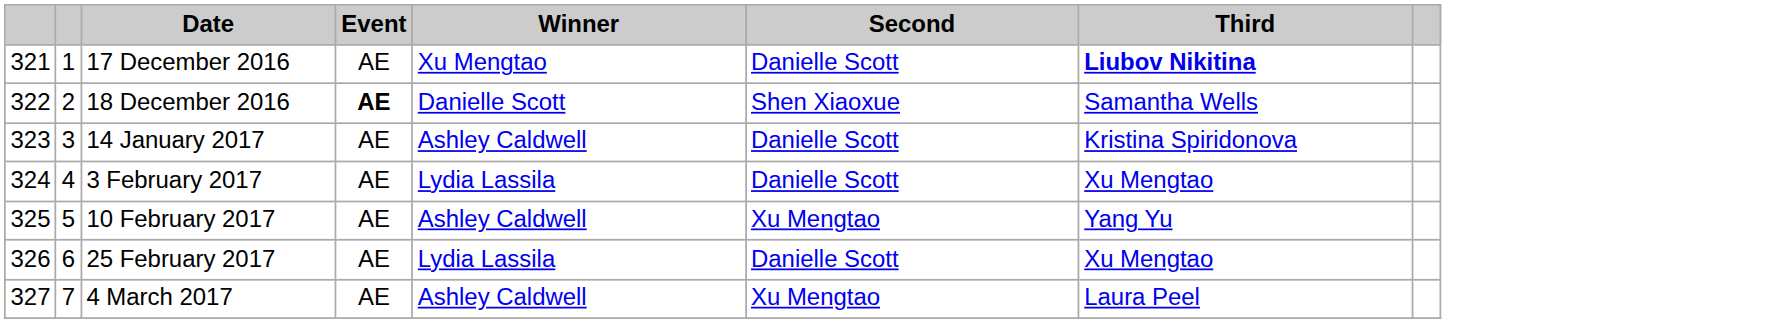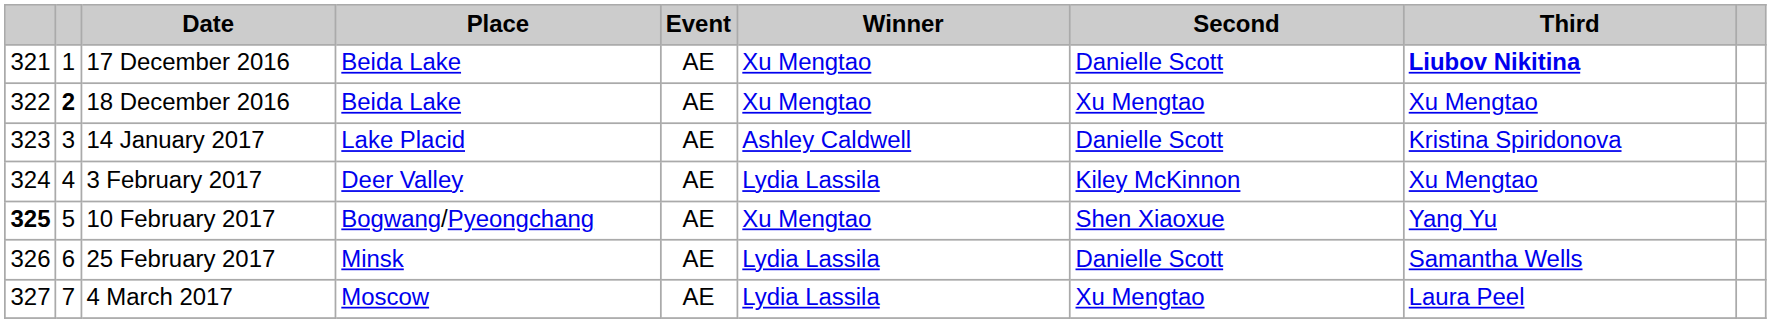+ column: Place | Beida Lake | Beida Lake | Lake Placid | Deer Valley | Bogwang/Pyeongchang | Minsk | Moscow
18 December 2016 | column 2: normal -> bold
18 December 2016 | Event: bold -> normal
18 December 2016 | Winner: Danielle Scott -> Xu Mengtao
18 December 2016 | Second: Shen Xiaoxue -> Xu Mengtao
18 December 2016 | Third: Samantha Wells -> Xu Mengtao
3 February 2017 | Second: Danielle Scott -> Kiley McKinnon
10 February 2017 | column 1: normal -> bold
10 February 2017 | Winner: Ashley Caldwell -> Xu Mengtao
10 February 2017 | Second: Xu Mengtao -> Shen Xiaoxue
25 February 2017 | Third: Xu Mengtao -> Samantha Wells
4 March 2017 | Winner: Ashley Caldwell -> Lydia Lassila
